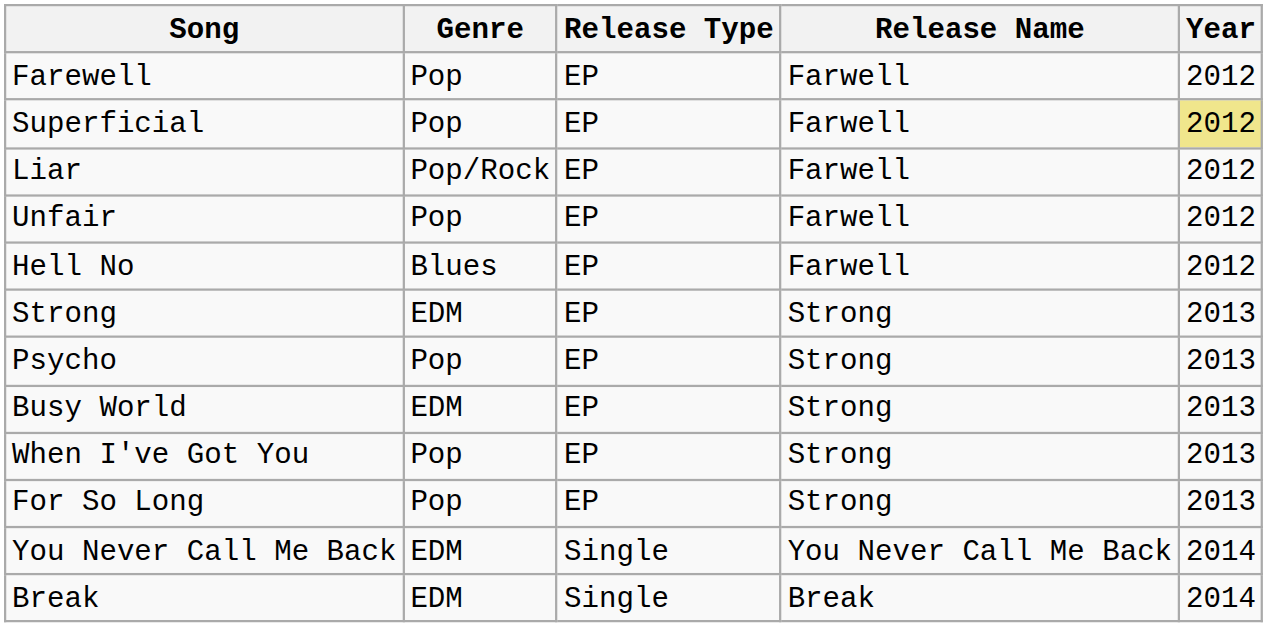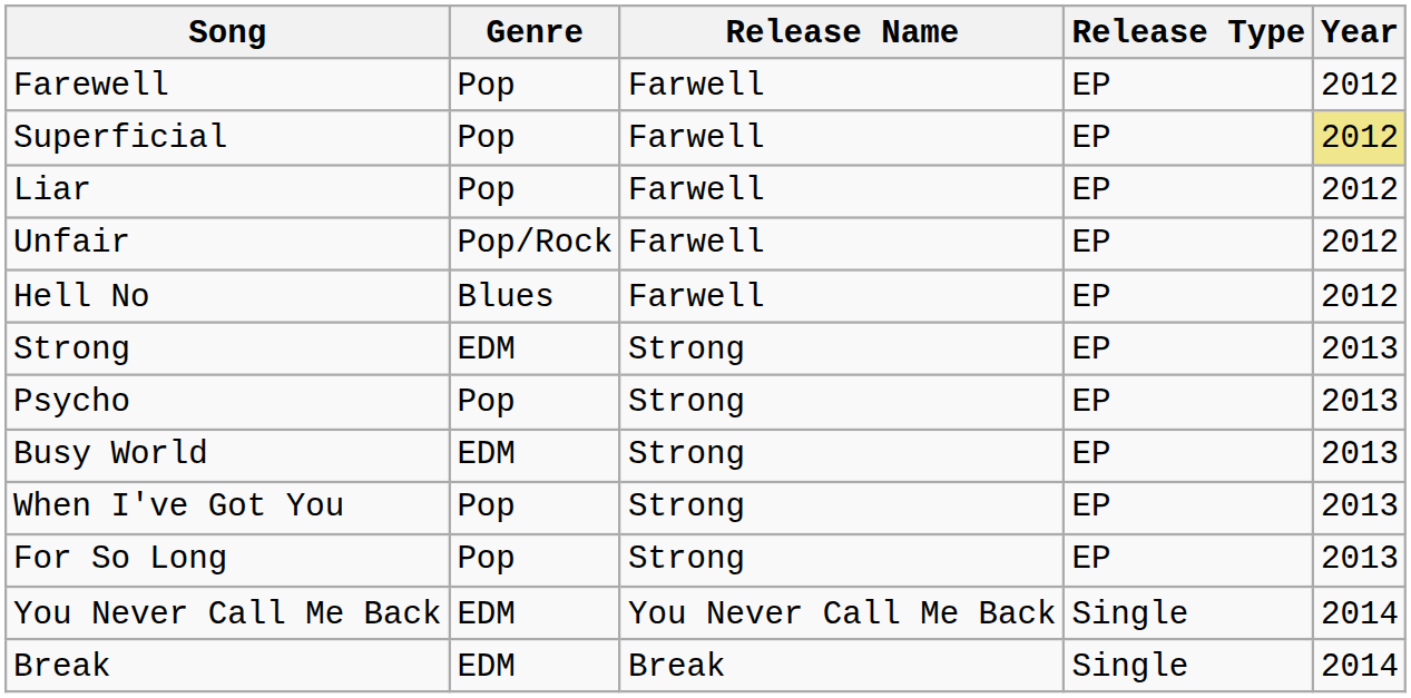columns swapped: Release Type <-> Release Name
Liar | Genre: Pop/Rock -> Pop
Unfair | Genre: Pop -> Pop/Rock
